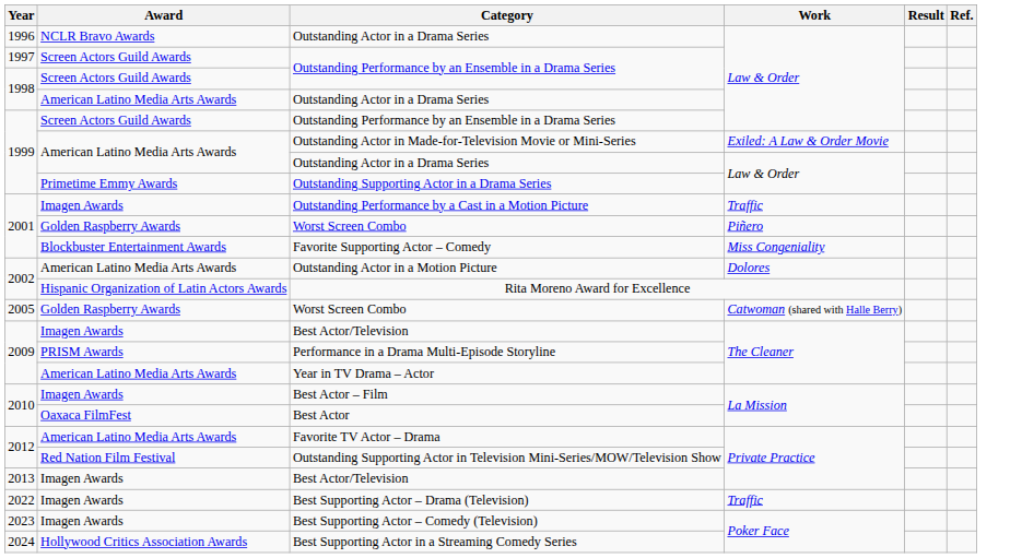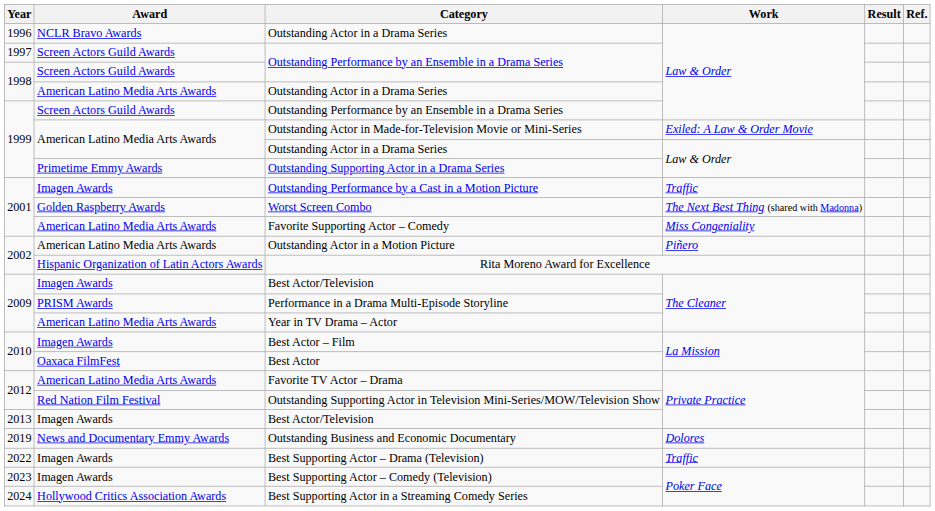2001 / Worst Screen Combo | Work: Piñero -> The Next Best Thing (shared with Madonna)
Favorite Supporting Actor – Comedy | Award: Blockbuster Entertainment Awards -> American Latino Media Arts Awards
Outstanding Actor in a Motion Picture | Work: Dolores -> Piñero
- row: 2005 | Golden Raspberry Awards | Worst Screen Combo | Catwoman (shared with Halle Berry)
+ row: 2019 | News and Documentary Emmy Awards | Outstanding Business and Economic Documentary | Dolores
